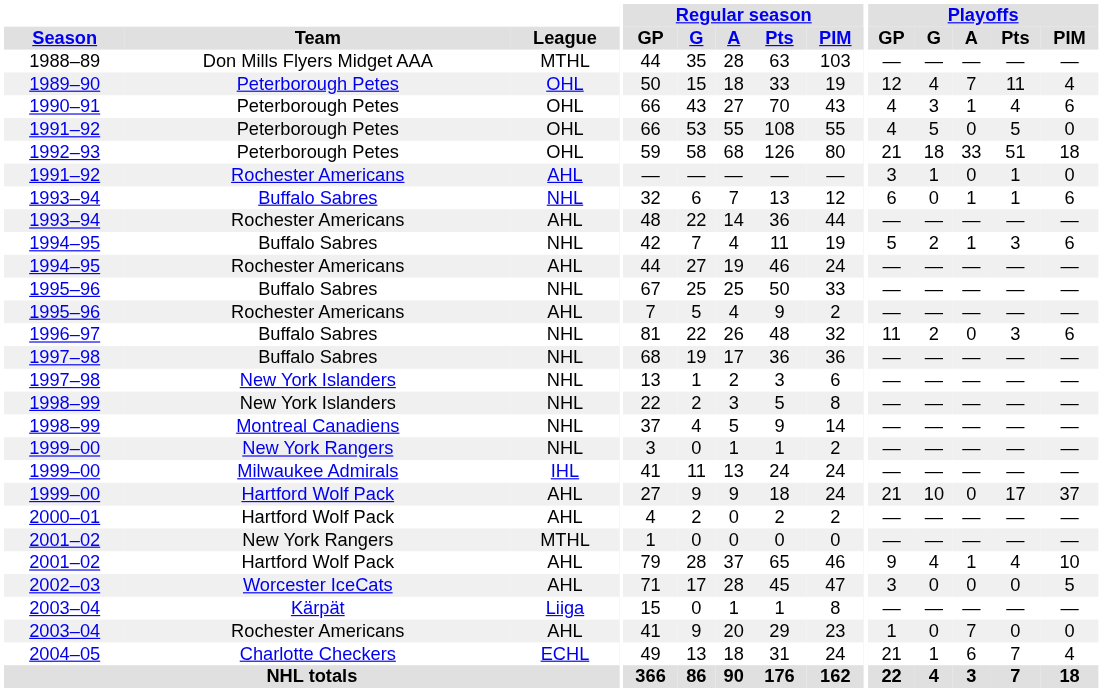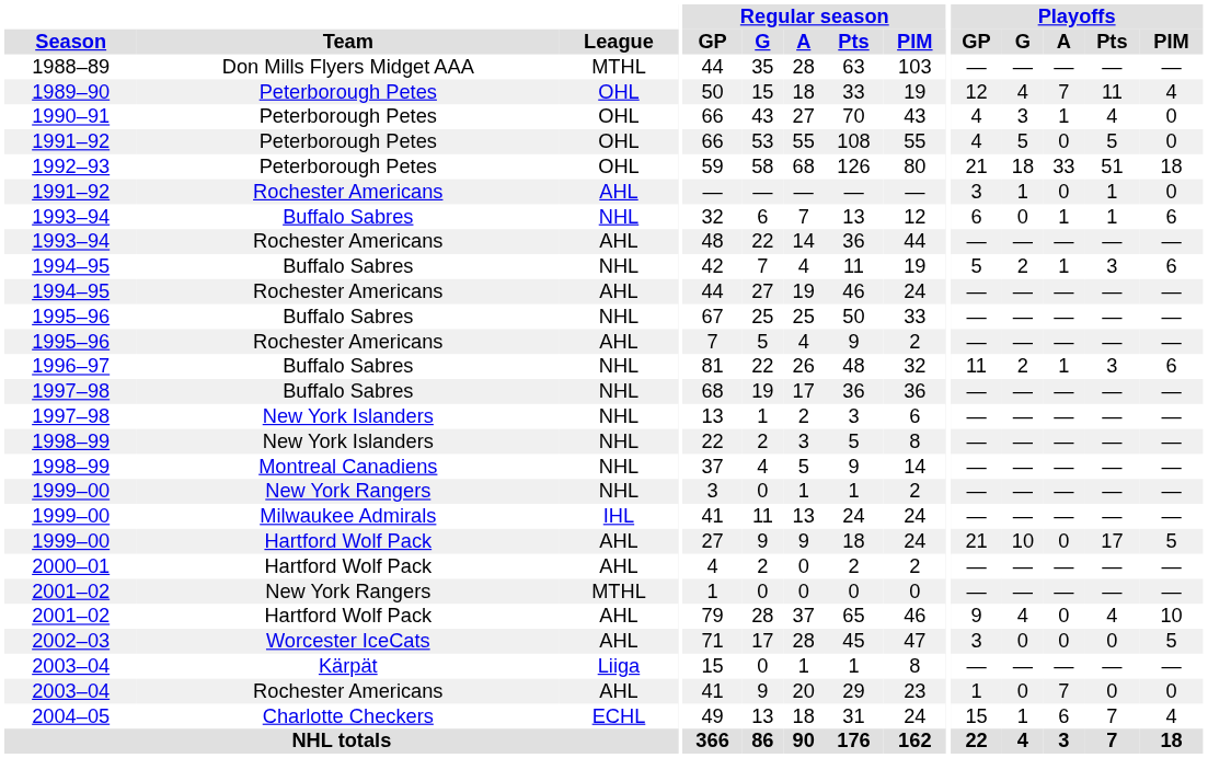1990–91 | Playoffs / PIM: 6 -> 0
1996–97 | Playoffs / A: 0 -> 1
1999–00 / Hartford Wolf Pack | Playoffs / PIM: 37 -> 5
2001–02 / Hartford Wolf Pack | Playoffs / A: 1 -> 0
2004–05 | Playoffs / GP: 21 -> 15
